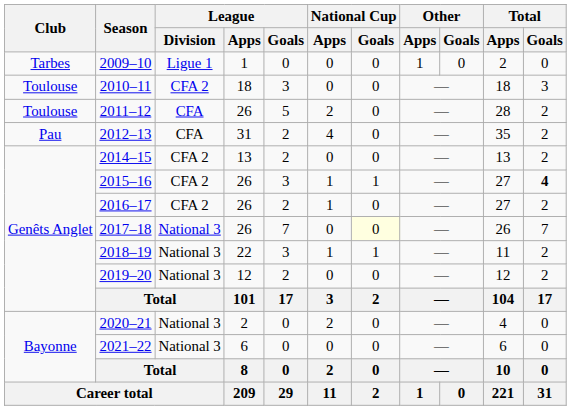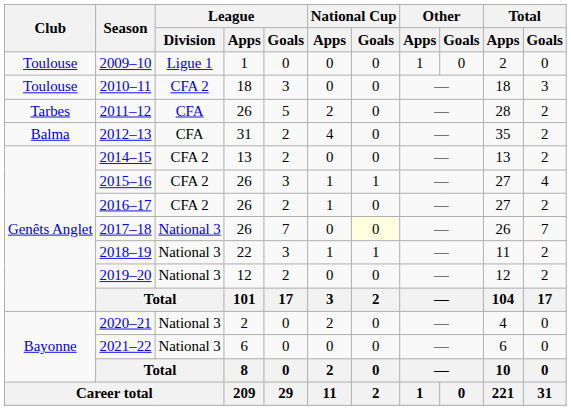2009–10 | Club: Tarbes -> Toulouse
2011–12 | Club: Toulouse -> Tarbes
2012–13 | Club: Pau -> Balma
2015–16 | Total / Goals: bold -> normal
